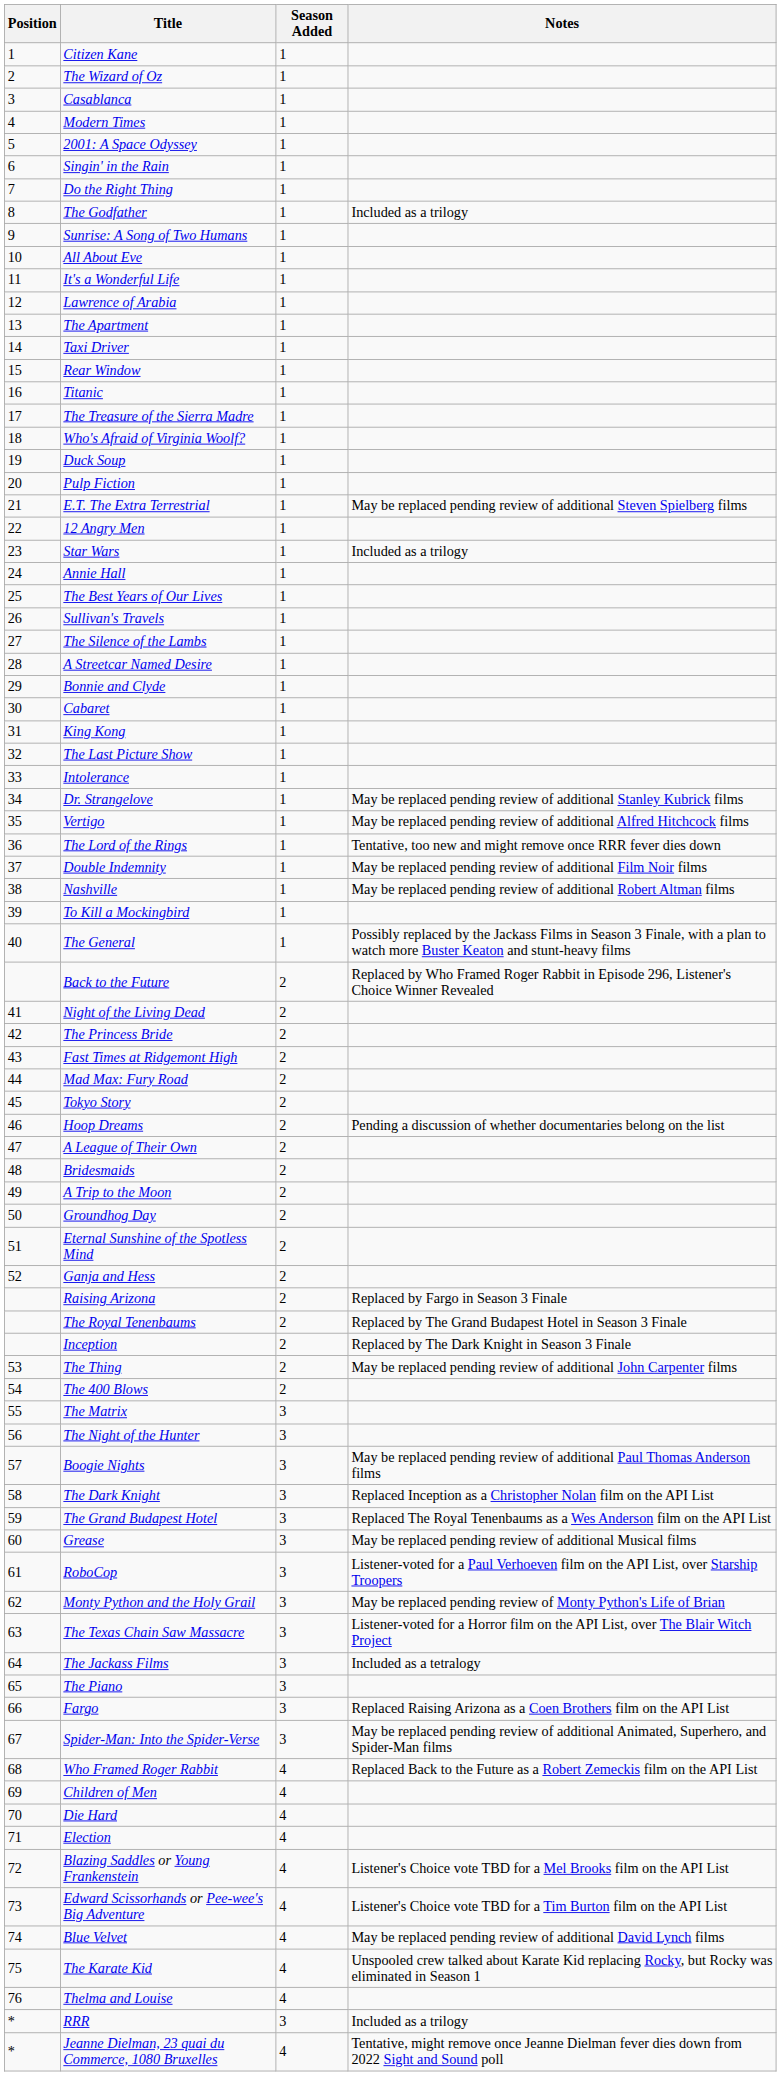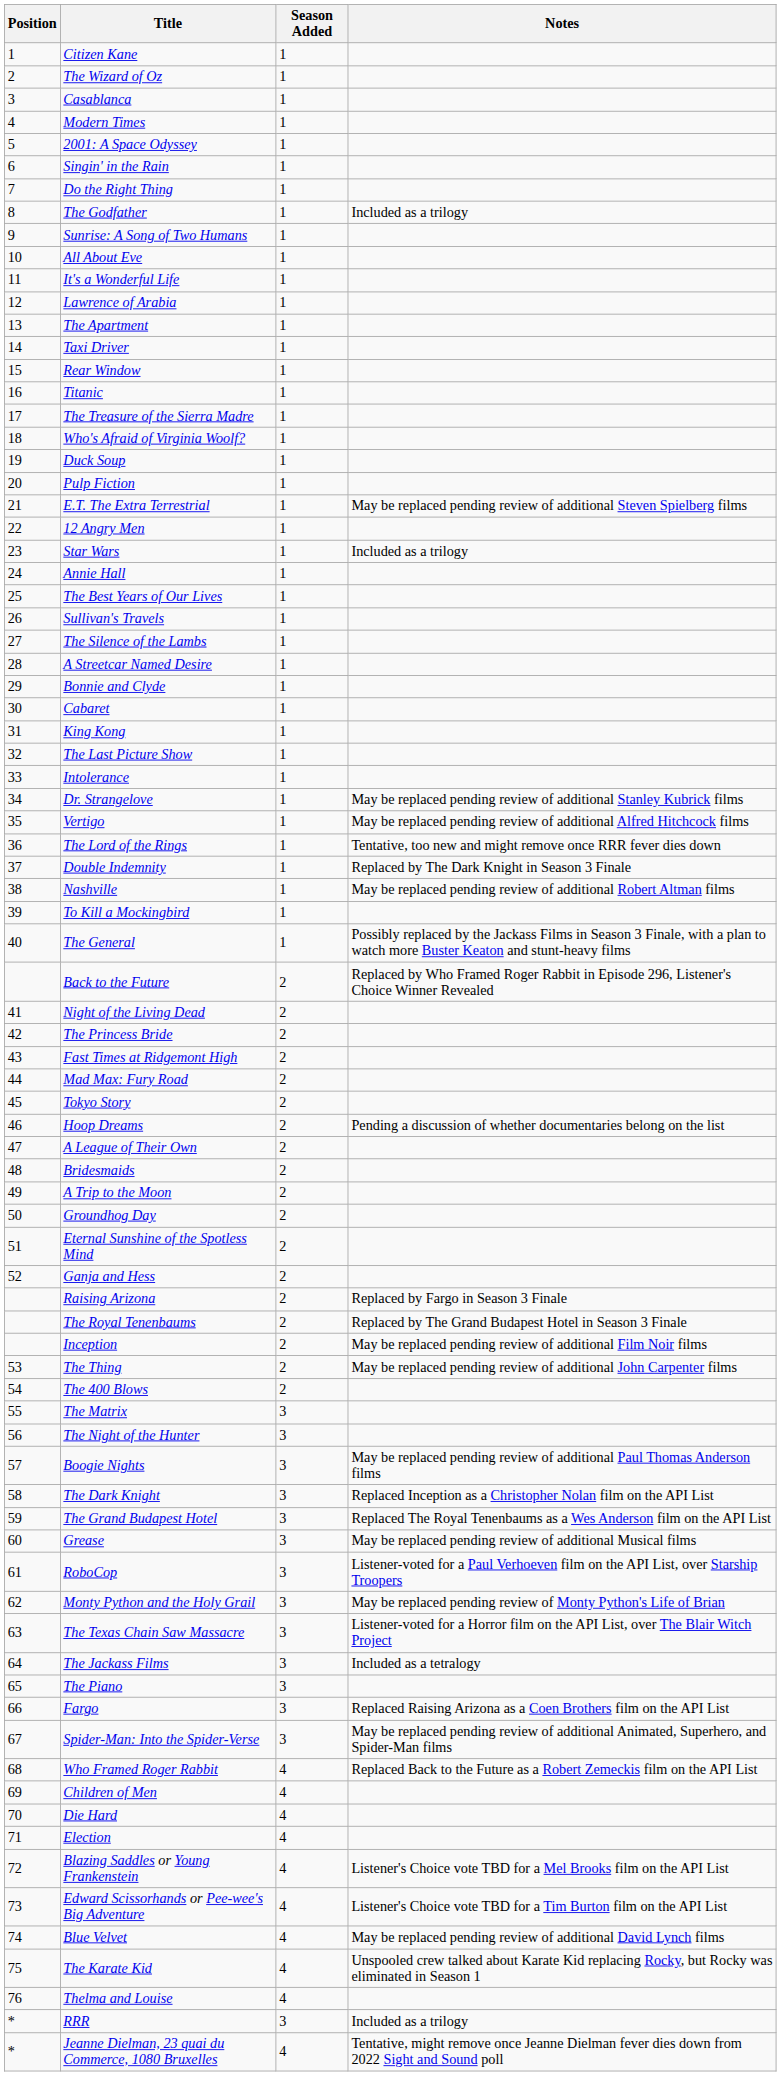Double Indemnity | Notes: May be replaced pending review of additional Film Noir films -> Replaced by The Dark Knight in Season 3 Finale
Inception | Notes: Replaced by The Dark Knight in Season 3 Finale -> May be replaced pending review of additional Film Noir films
